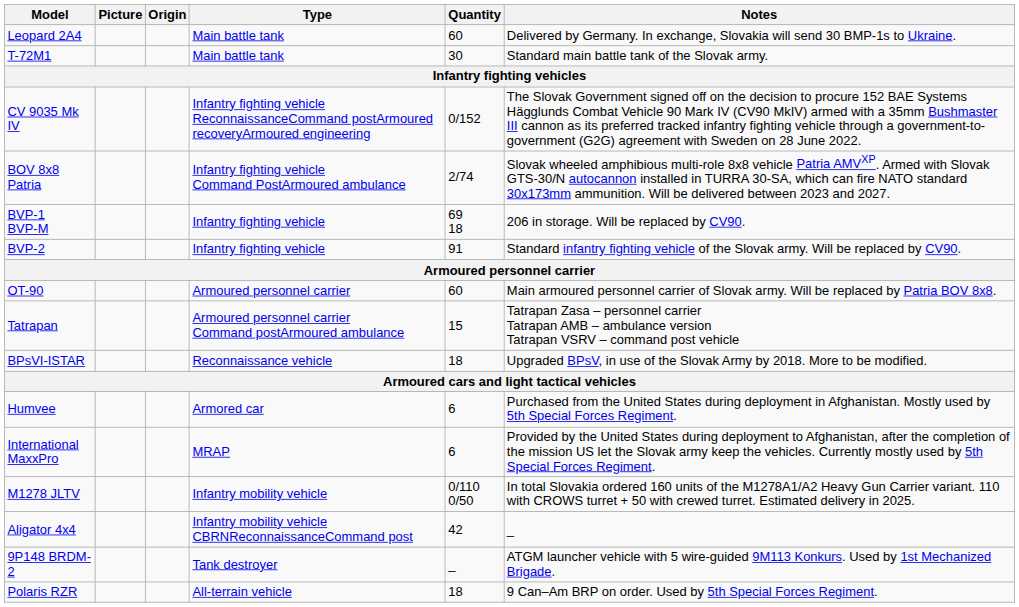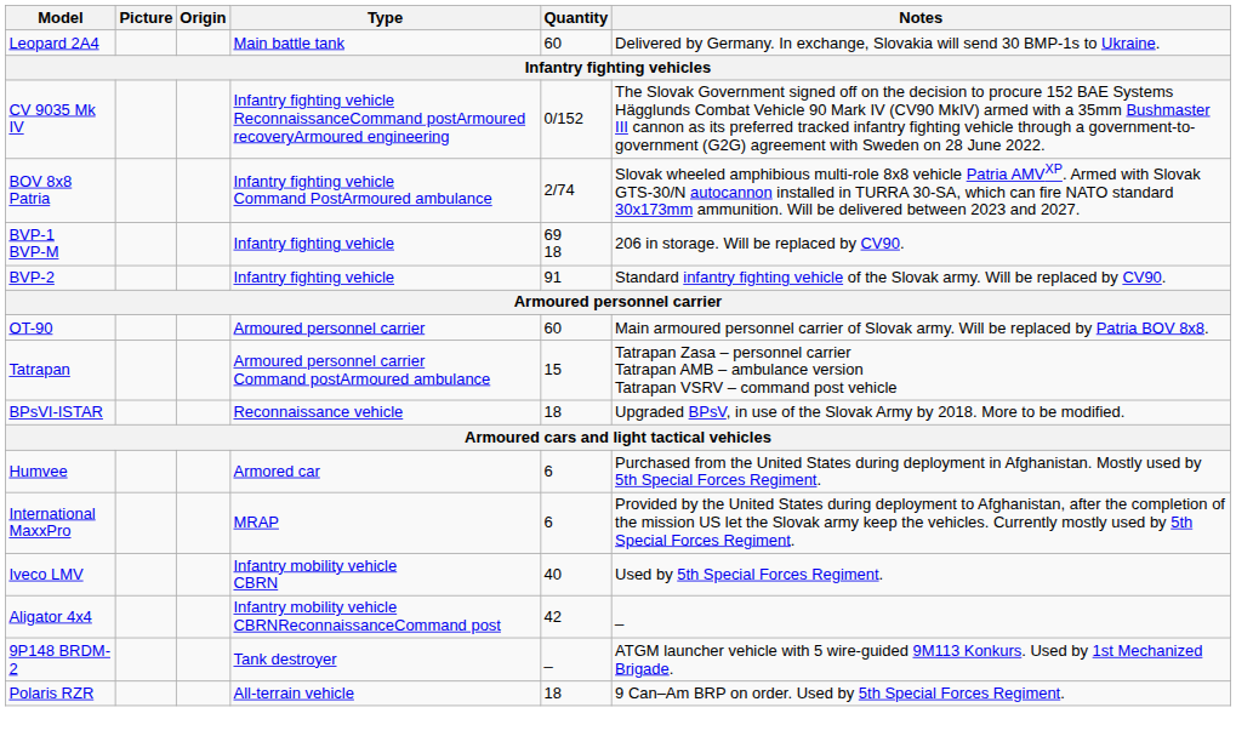- row: T-72M1 | Main battle tank | 30 | Standard main battle tank of the Slovak army.
- row: M1278 JLTV | Infantry mobility vehicle | 0/110 0/50 | In total Slovakia ordered 160 units of the M1278A1/A2 Heavy Gun Carrier variant. 110 with CROWS turret + 50 with crewed turret. Estimated delivery in 2025.
+ row: Iveco LMV | Infantry mobility vehicle CBRN | 40 | Used by 5th Special Forces Regiment.
